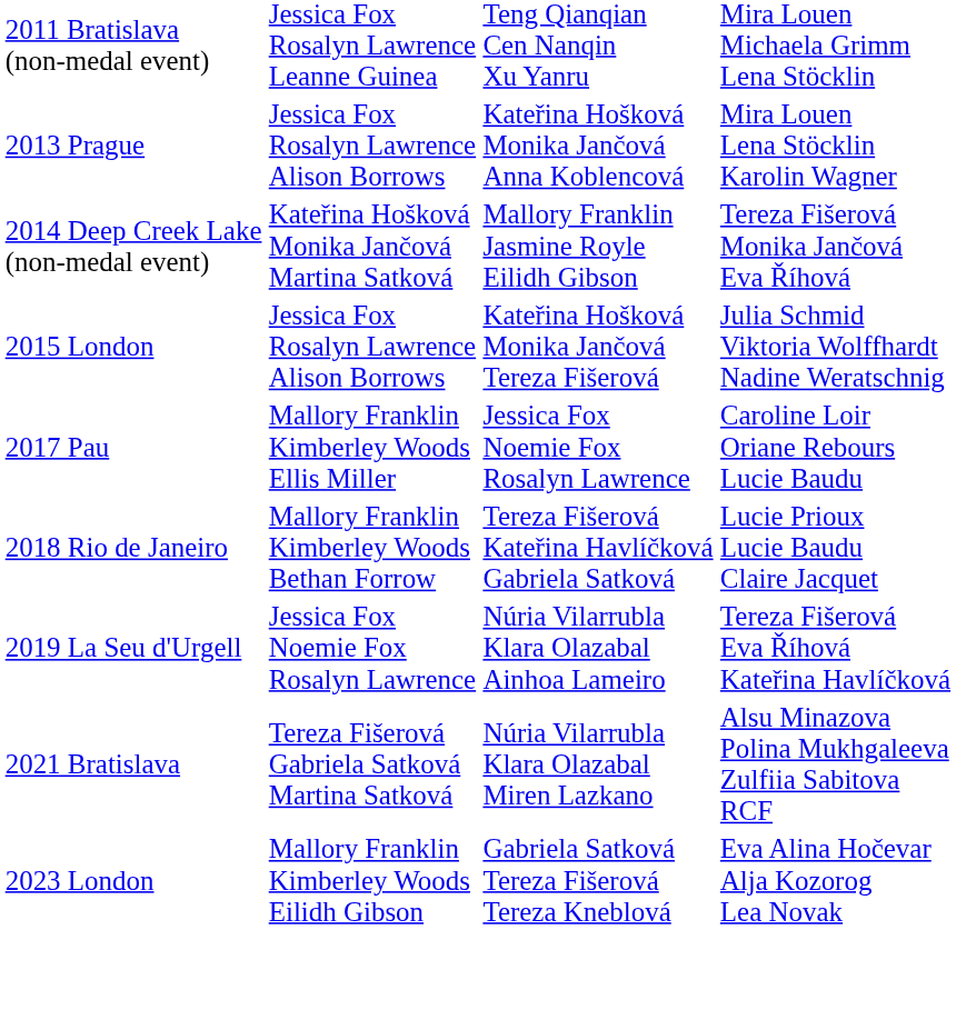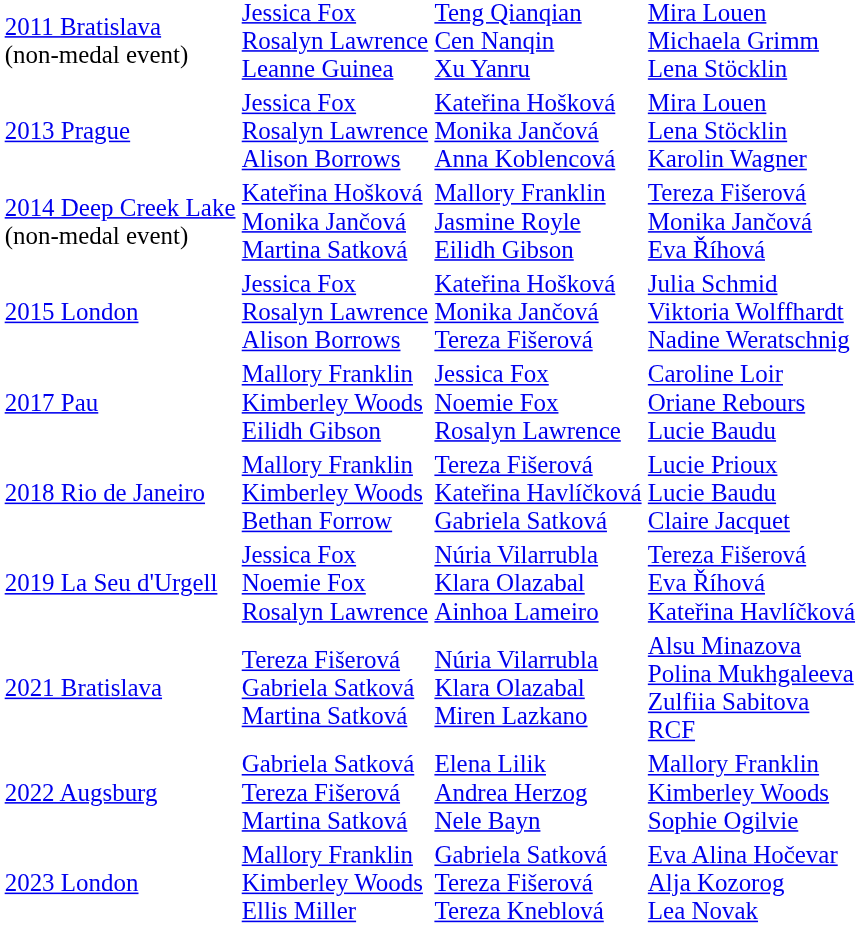2017 Pau | column 2: Mallory Franklin Kimberley Woods Ellis Miller -> Mallory Franklin Kimberley Woods Eilidh Gibson
+ row: 2022 Augsburg | Gabriela Satková Tereza Fišerová Martina Satková | Elena Lilik Andrea Herzog Nele Bayn | Mallory Franklin Kimberley Woods Sophie Ogilvie
2023 London | column 2: Mallory Franklin Kimberley Woods Eilidh Gibson -> Mallory Franklin Kimberley Woods Ellis Miller
